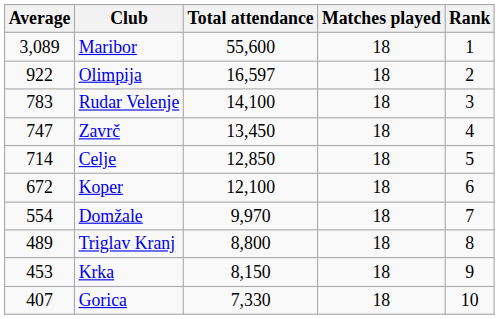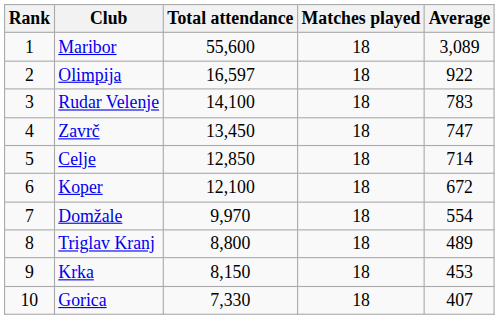columns swapped: Rank <-> Average
